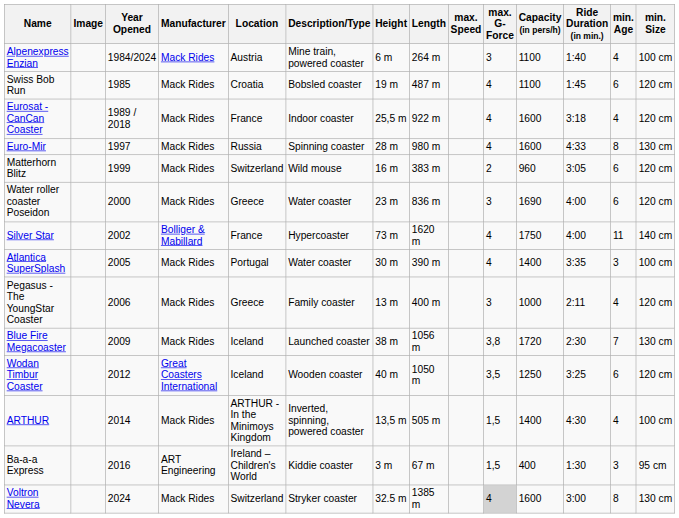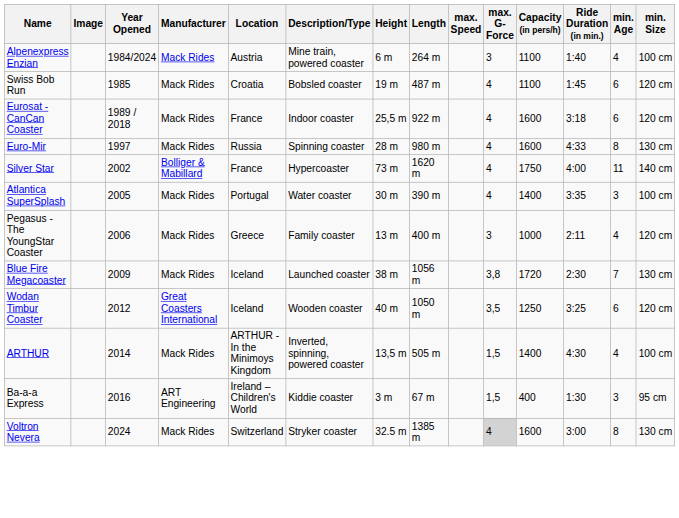Eurosat - CanCan Coaster | min. Age: 4 -> 6
- row: Matterhorn Blitz | 1999 | Mack Rides | Switzerland | Wild mouse | 16 m | 383 m | 2 | 960 | 3:05 | 6 | 120 cm
- row: Water roller coaster Poseidon | 2000 | Mack Rides | Greece | Water coaster | 23 m | 836 m | 3 | 1690 | 4:00 | 6 | 120 cm
